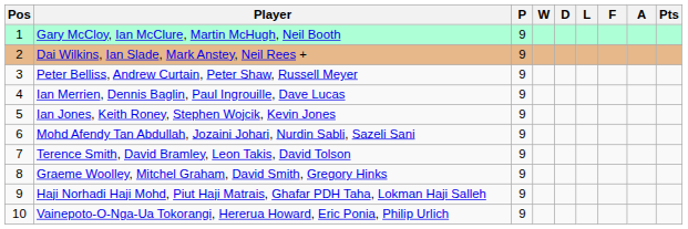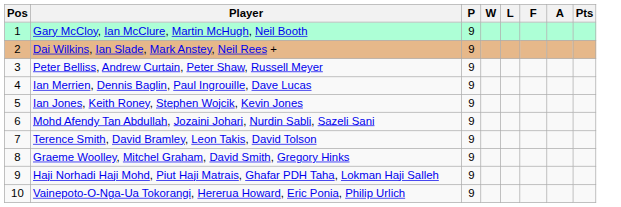- column: D
